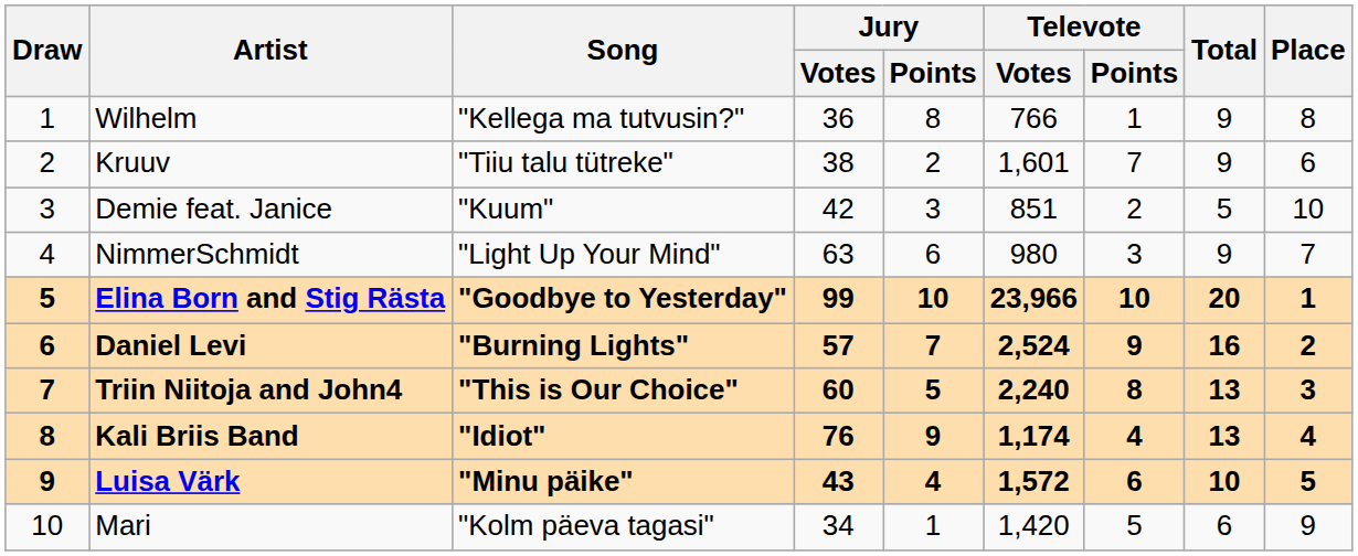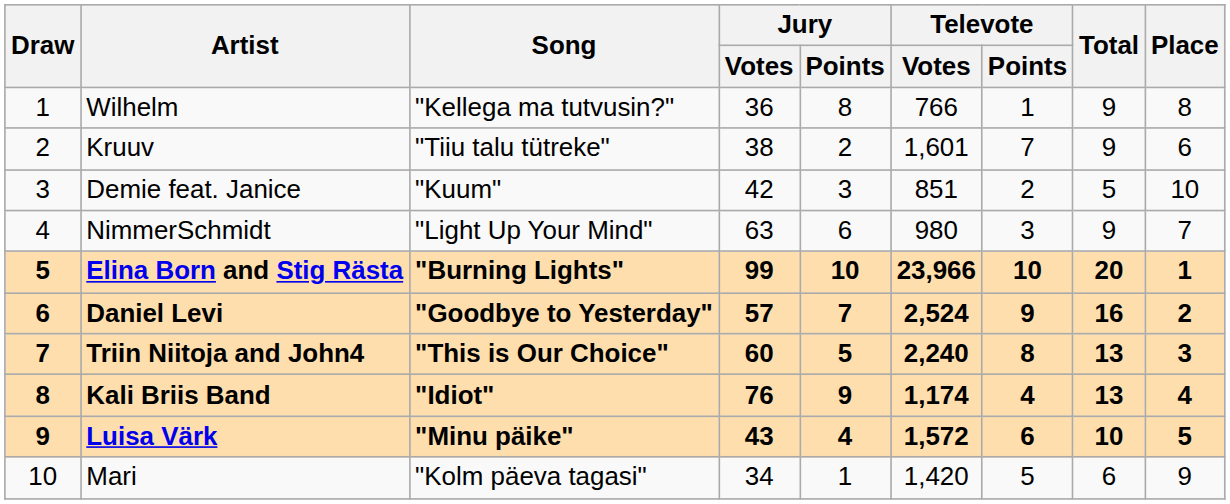Elina Born and Stig Rästa | Song: "Goodbye to Yesterday" -> "Burning Lights"
Daniel Levi | Song: "Burning Lights" -> "Goodbye to Yesterday"
